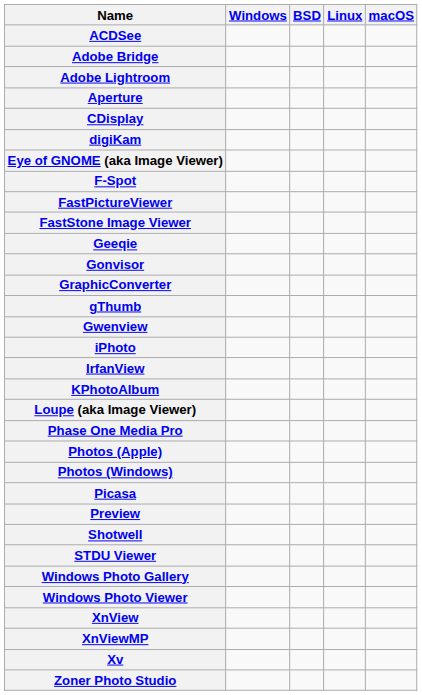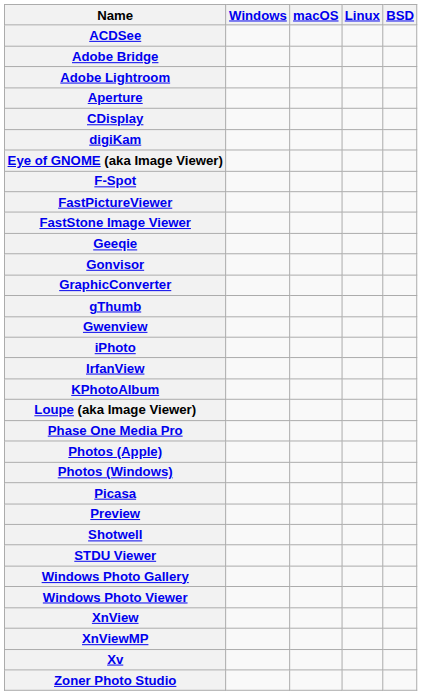columns swapped: macOS <-> BSD
